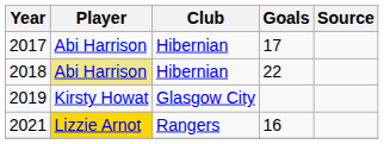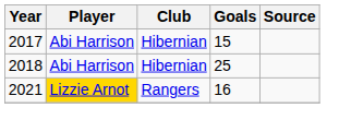2017 | Goals: 17 -> 15
2018 | Player: khaki background -> no background
2018 | Goals: 22 -> 25
- row: 2019 | Kirsty Howat | Glasgow City
